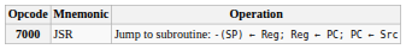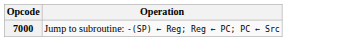- column: Mnemonic | JSR
